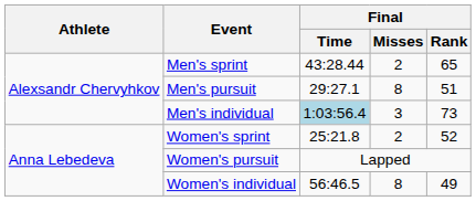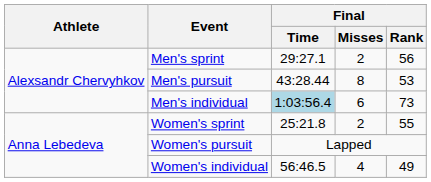Men's sprint | Final / Time: 43:28.44 -> 29:27.1
Men's sprint | Final / Rank: 65 -> 56
Men's pursuit | Final / Time: 29:27.1 -> 43:28.44
Men's pursuit | Final / Rank: 51 -> 53
Men's individual | Final / Misses: 3 -> 6
Women's sprint | Final / Rank: 52 -> 55
Women's individual | Final / Misses: 8 -> 4
